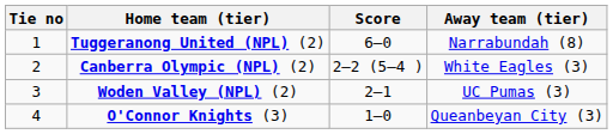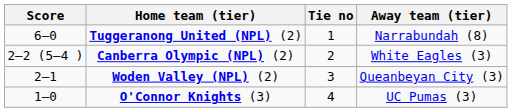columns swapped: Tie no <-> Score
Woden Valley (NPL) (2) | Away team (tier): UC Pumas (3) -> Queanbeyan City (3)
O'Connor Knights (3) | Away team (tier): Queanbeyan City (3) -> UC Pumas (3)
